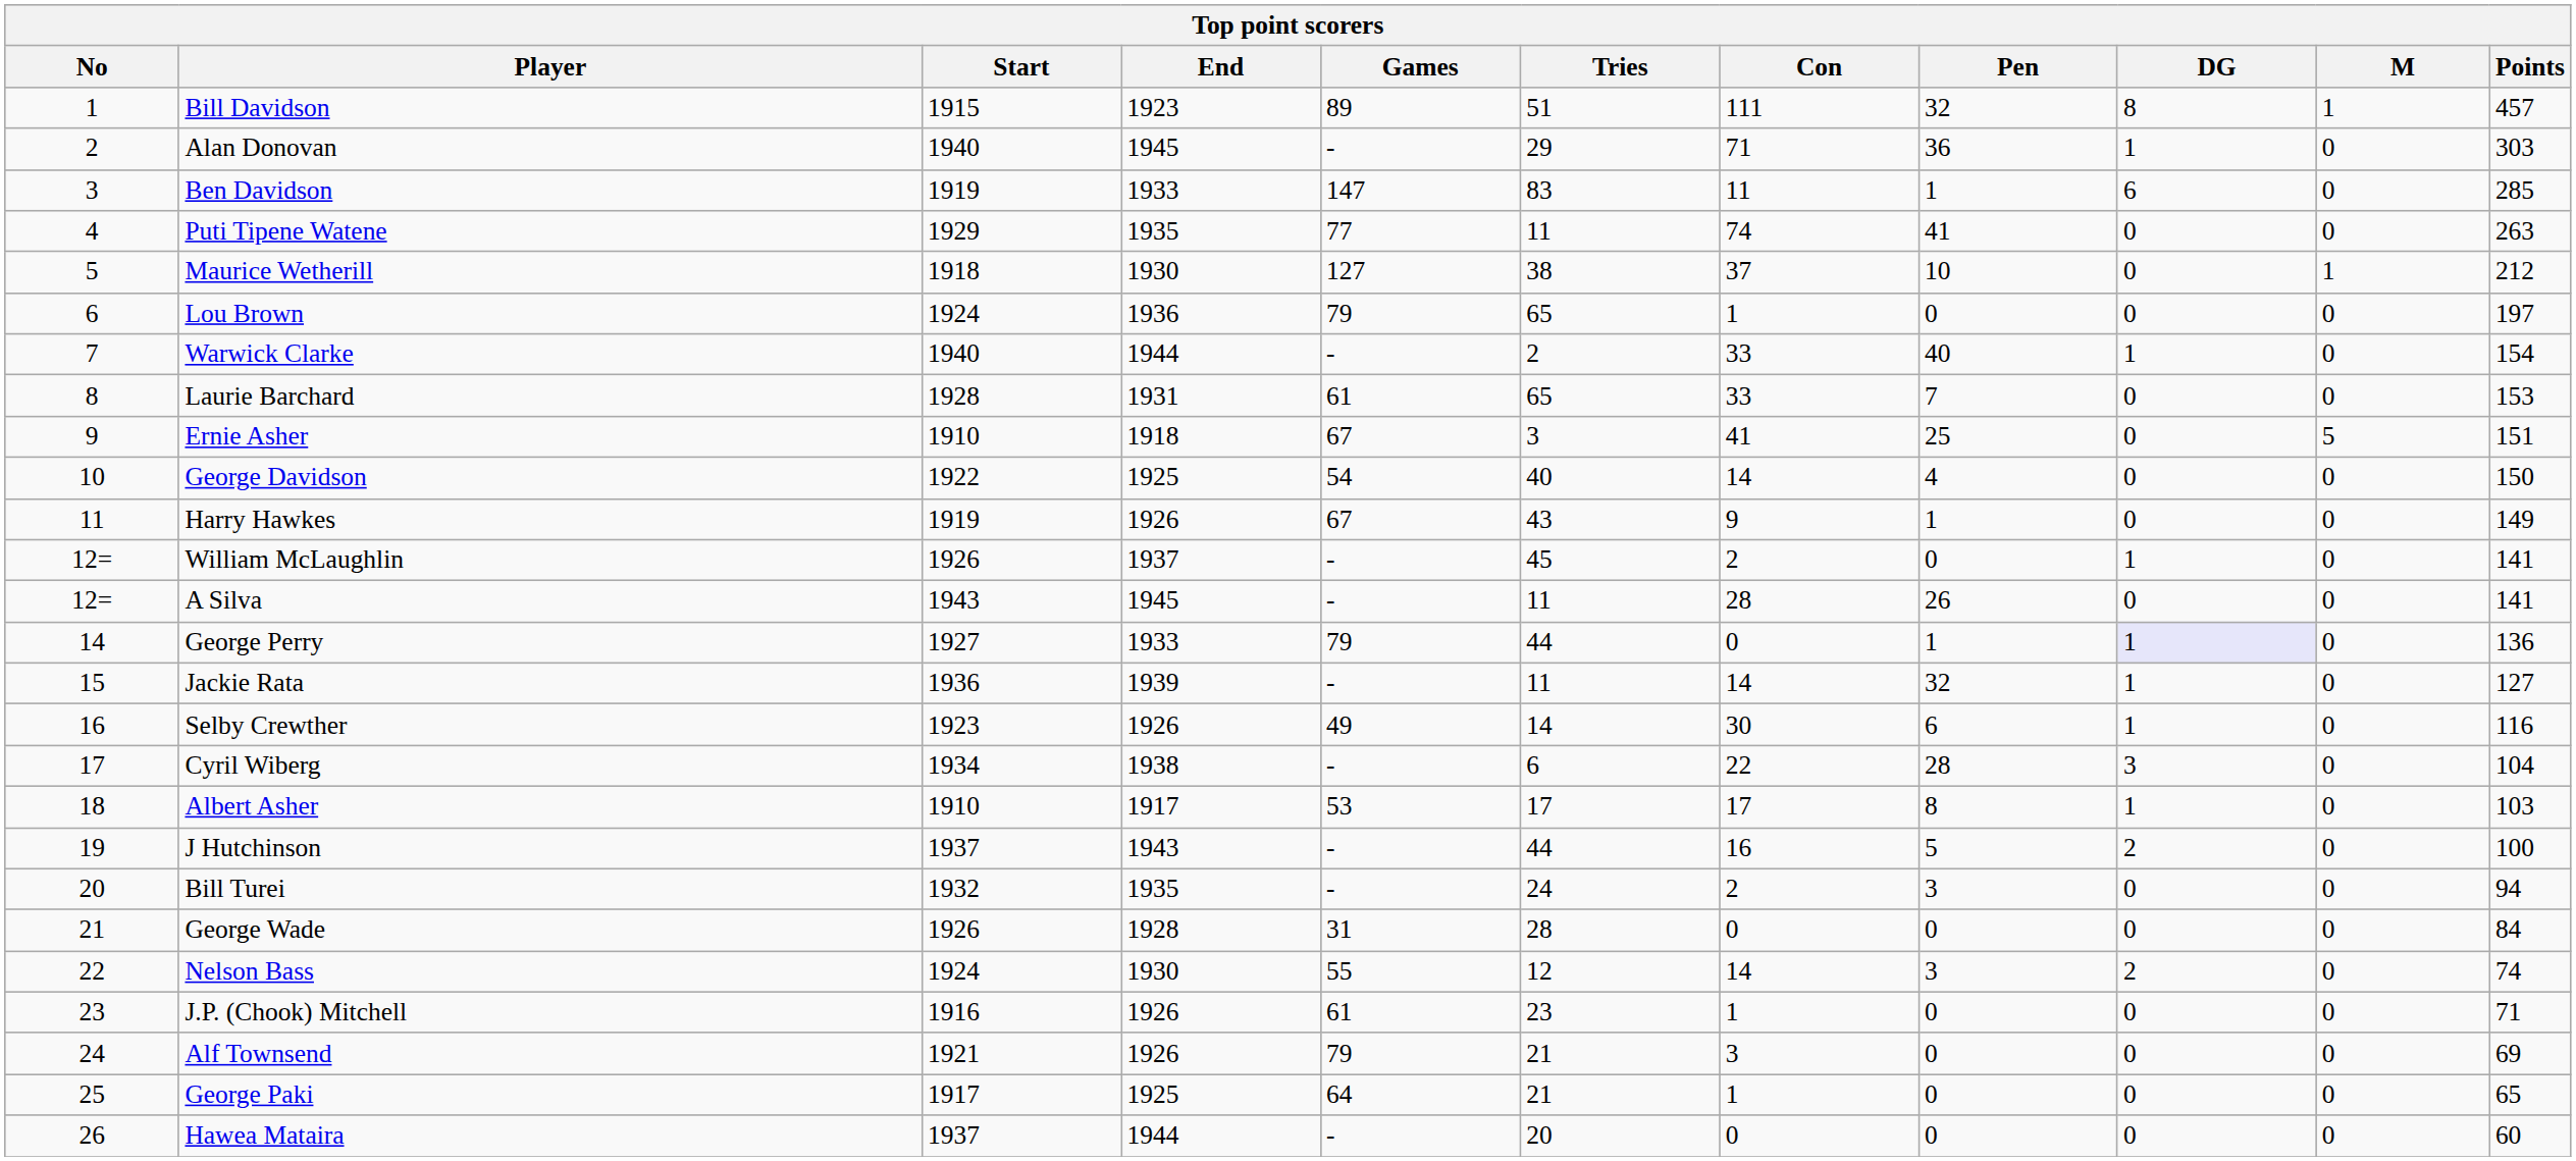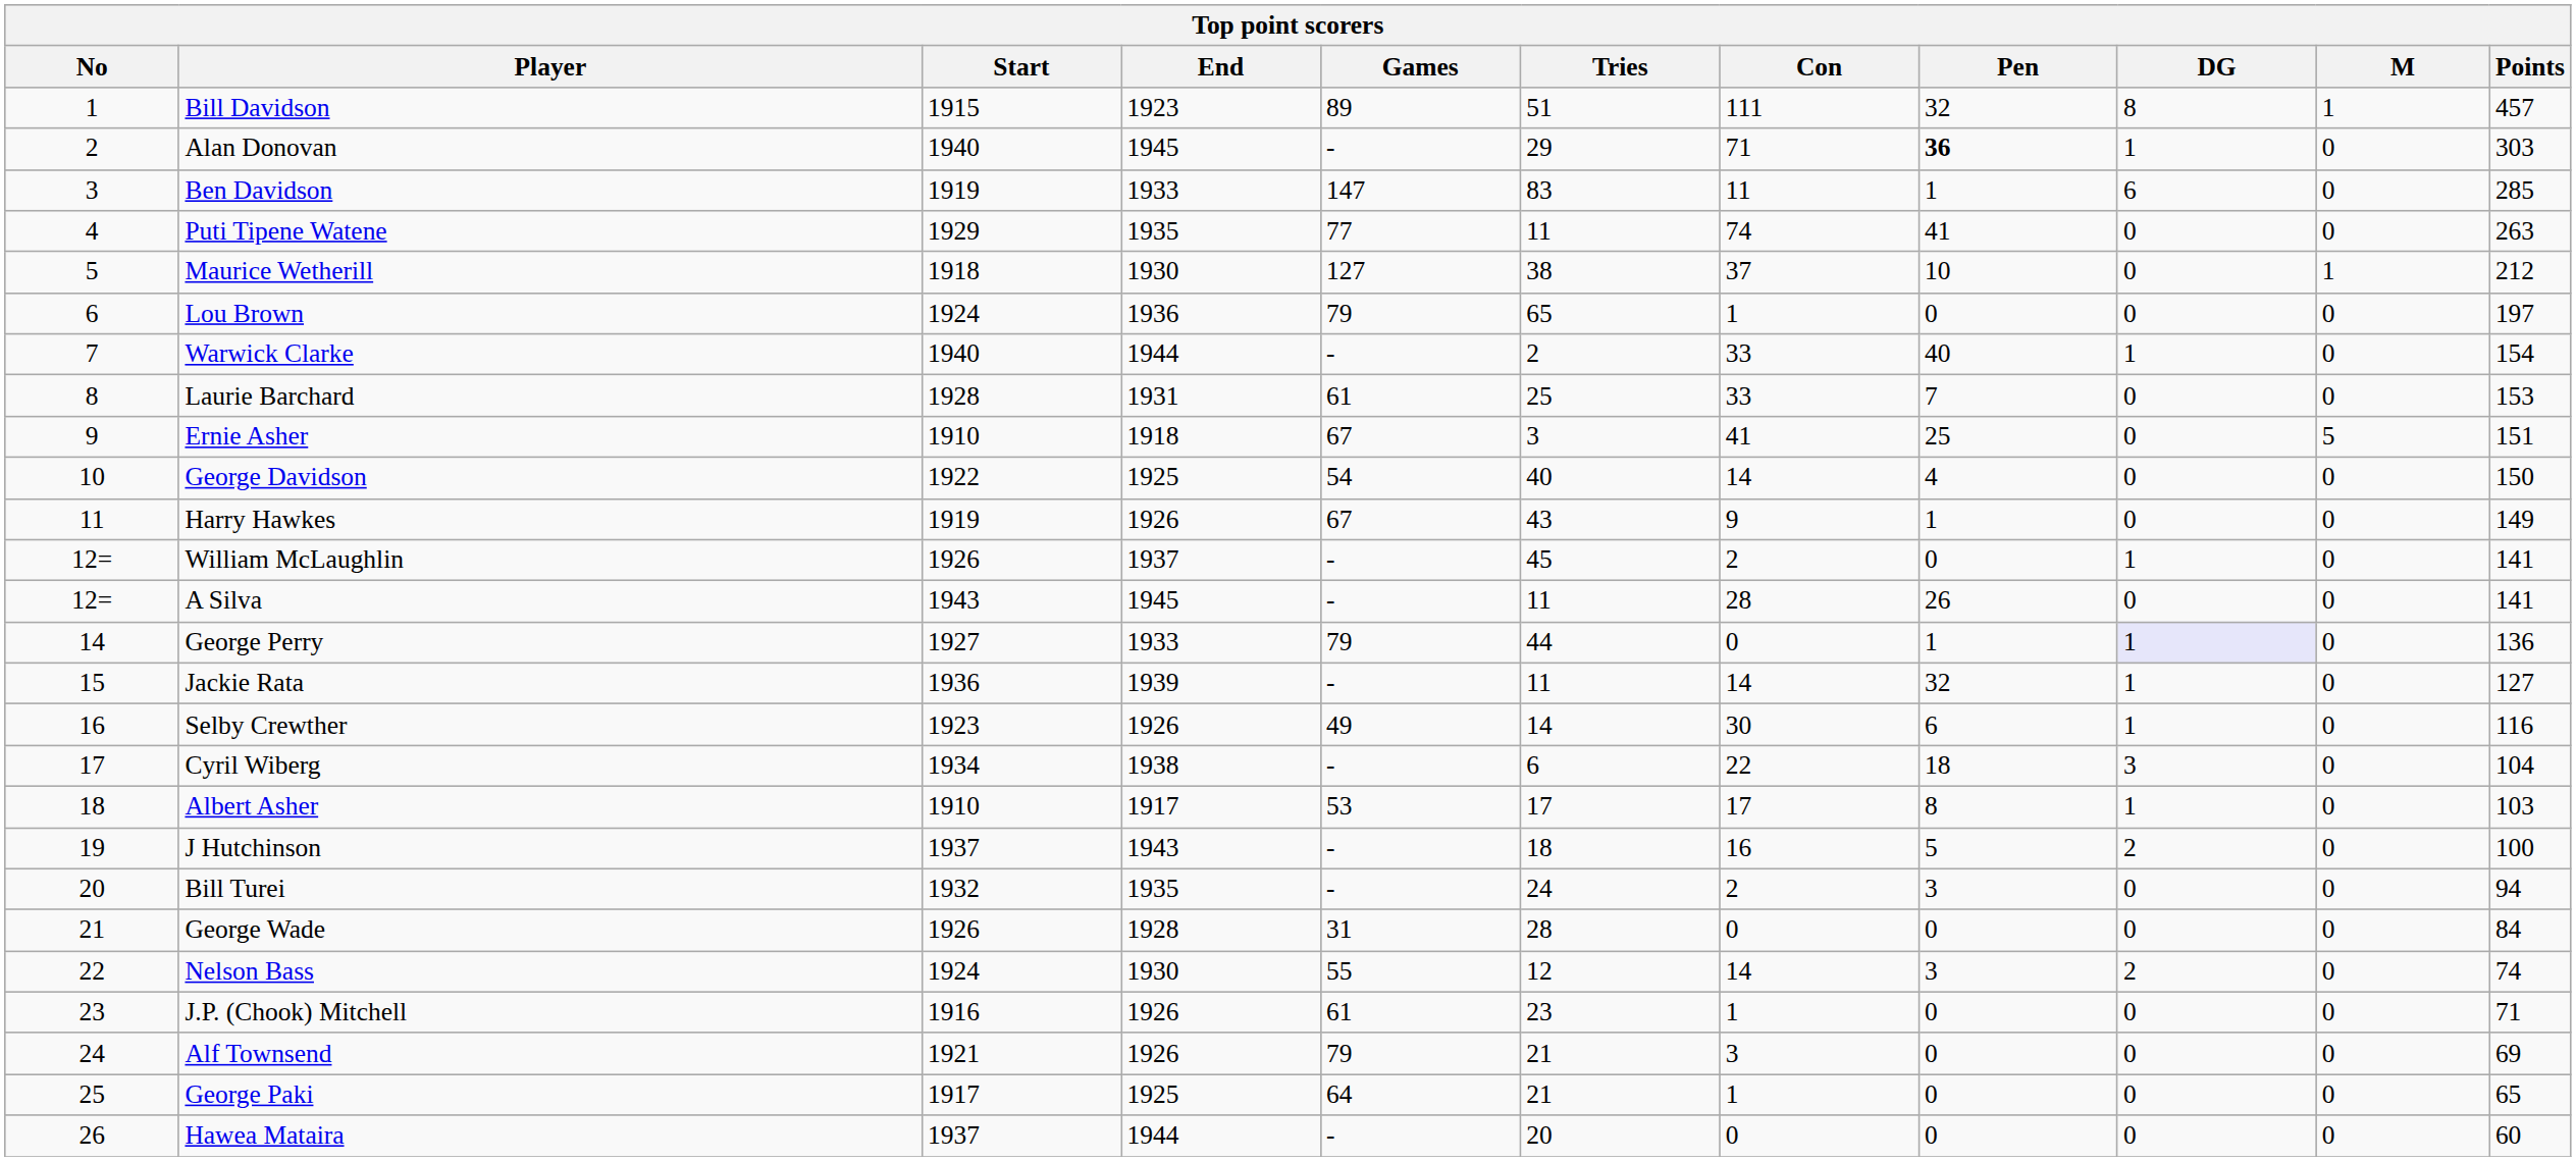Alan Donovan | Pen: normal -> bold
Laurie Barchard | Tries: 65 -> 25
Cyril Wiberg | Pen: 28 -> 18
J Hutchinson | Tries: 44 -> 18
